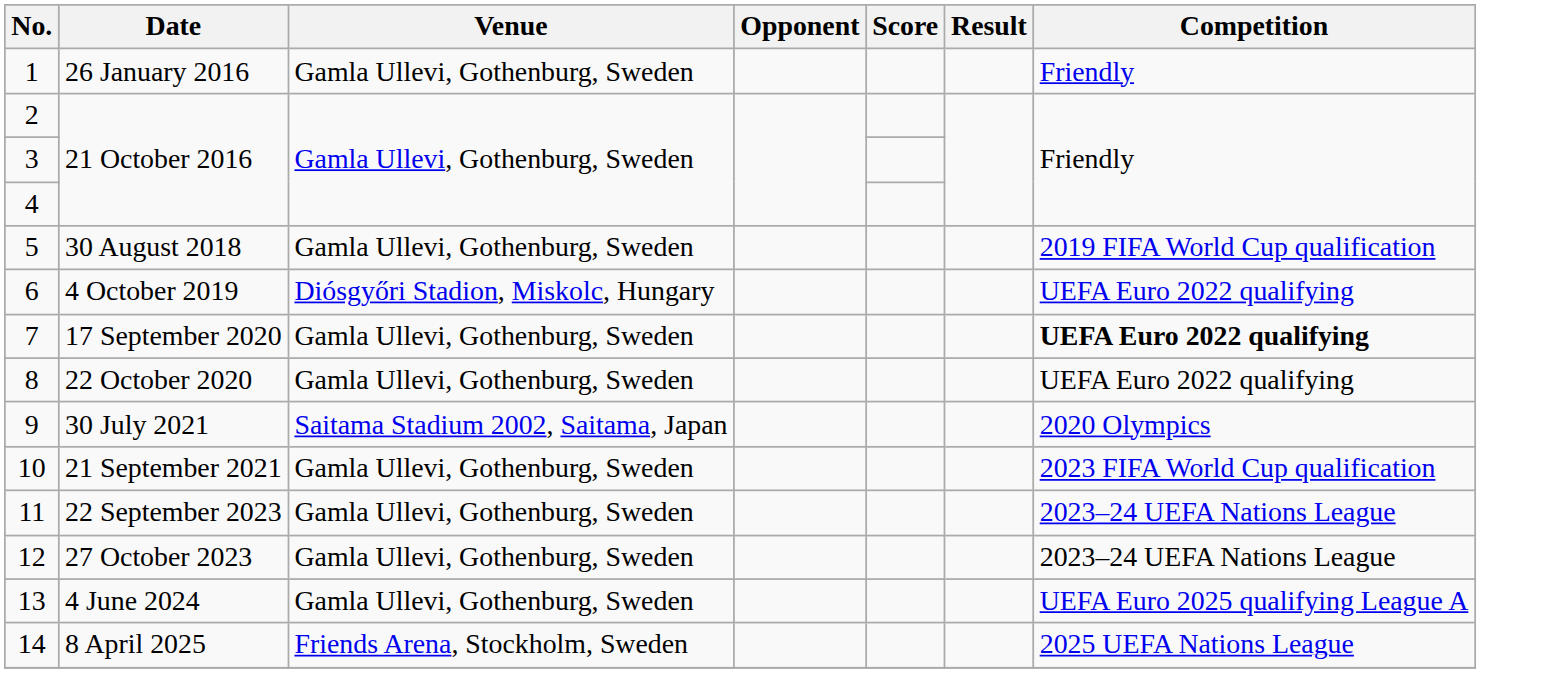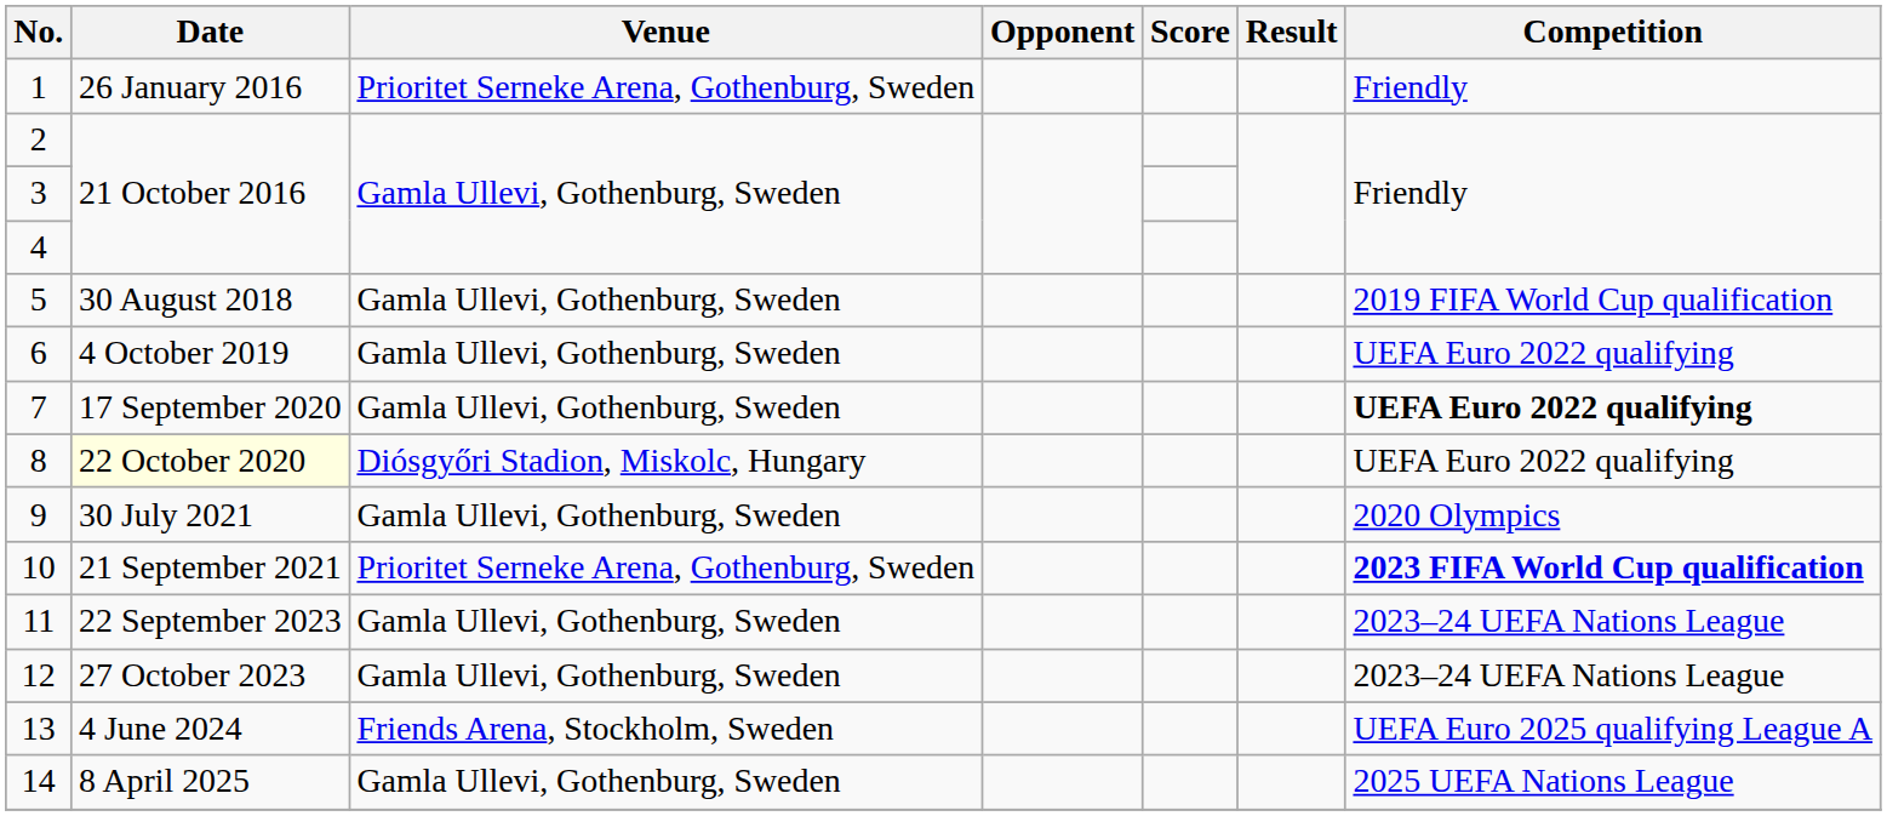1 | Venue: Gamla Ullevi, Gothenburg, Sweden -> Prioritet Serneke Arena, Gothenburg, Sweden
6 | Venue: Diósgyőri Stadion, Miskolc, Hungary -> Gamla Ullevi, Gothenburg, Sweden
8 | Date: no background -> lightyellow background
8 | Venue: Gamla Ullevi, Gothenburg, Sweden -> Diósgyőri Stadion, Miskolc, Hungary
9 | Venue: Saitama Stadium 2002, Saitama, Japan -> Gamla Ullevi, Gothenburg, Sweden
10 | Venue: Gamla Ullevi, Gothenburg, Sweden -> Prioritet Serneke Arena, Gothenburg, Sweden
10 | Competition: normal -> bold
13 | Venue: Gamla Ullevi, Gothenburg, Sweden -> Friends Arena, Stockholm, Sweden
14 | Venue: Friends Arena, Stockholm, Sweden -> Gamla Ullevi, Gothenburg, Sweden
